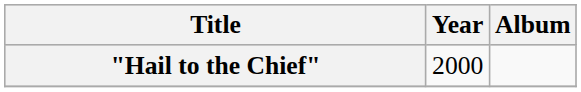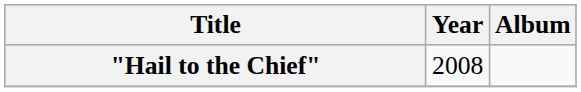"Hail to the Chief" | Year: 2000 -> 2008
